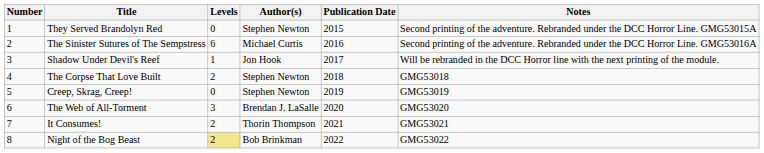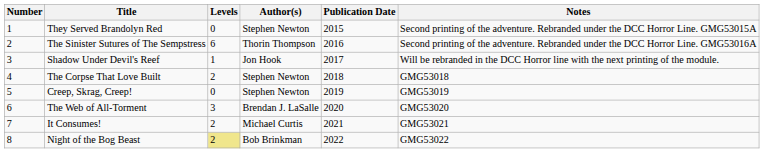The Sinister Sutures of The Sempstress | Author(s): Michael Curtis -> Thorin Thompson
It Consumes! | Author(s): Thorin Thompson -> Michael Curtis
